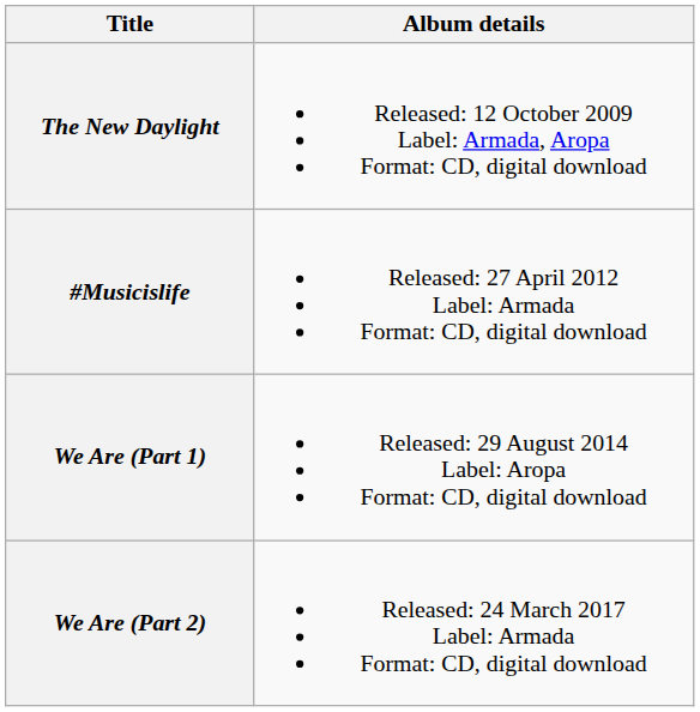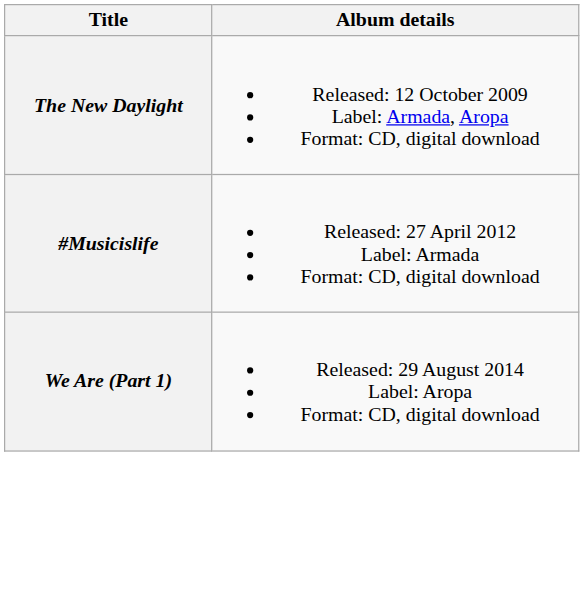- row: We Are (Part 2) | Released: 24 March 2017 Label: Armada Format: CD, digital download
